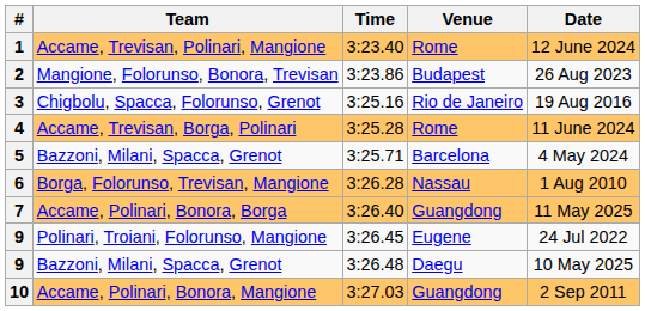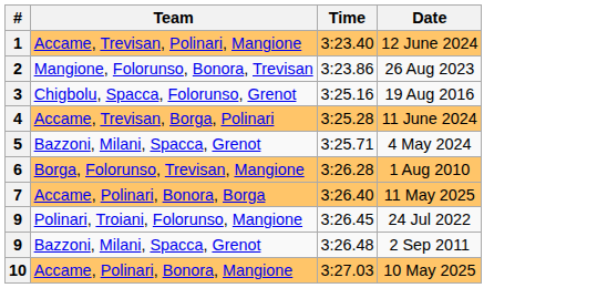- column: Venue | Rome | Budapest | Rio de Janeiro | Rome | Barcelona | Nassau | Guangdong | Eugene | Daegu | Guangdong
9 / Bazzoni, Milani, Spacca, Grenot | Date: 10 May 2025 -> 2 Sep 2011
10 | Date: 2 Sep 2011 -> 10 May 2025
